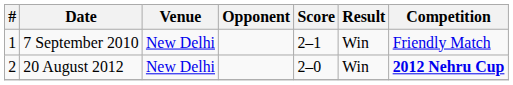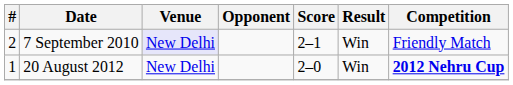7 September 2010 | #: 1 -> 2
7 September 2010 | Venue: no background -> lavender background
20 August 2012 | #: 2 -> 1
